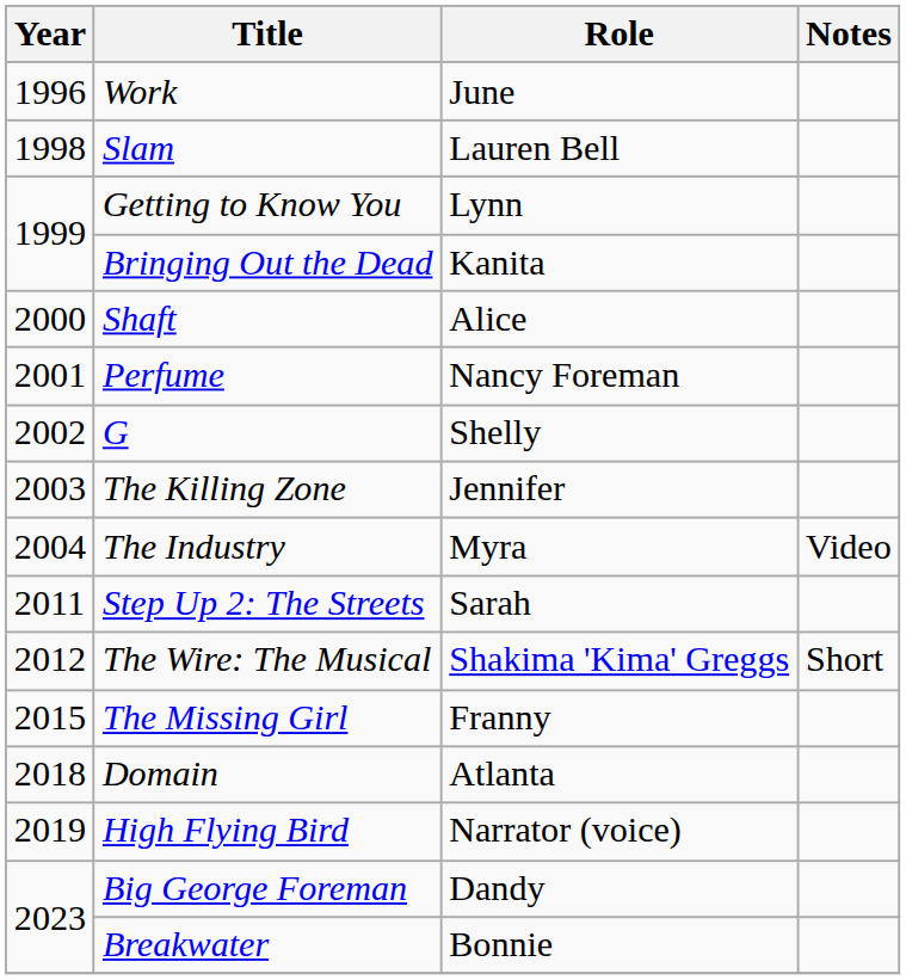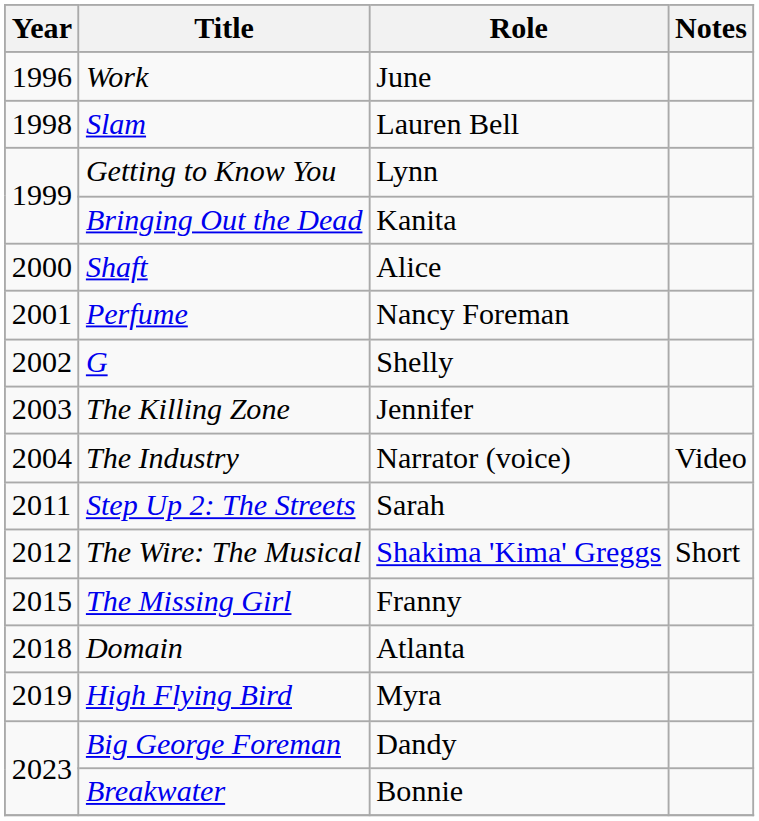The Industry | Role: Myra -> Narrator (voice)
High Flying Bird | Role: Narrator (voice) -> Myra
